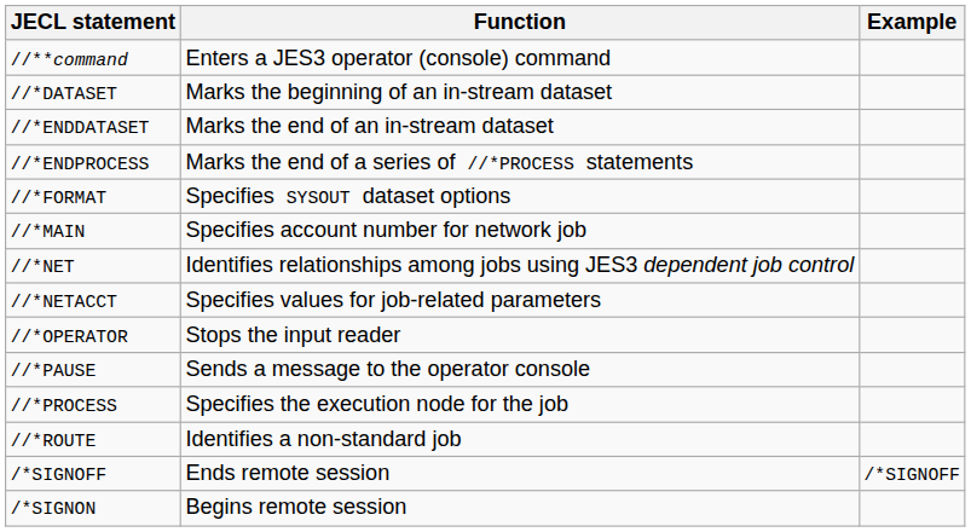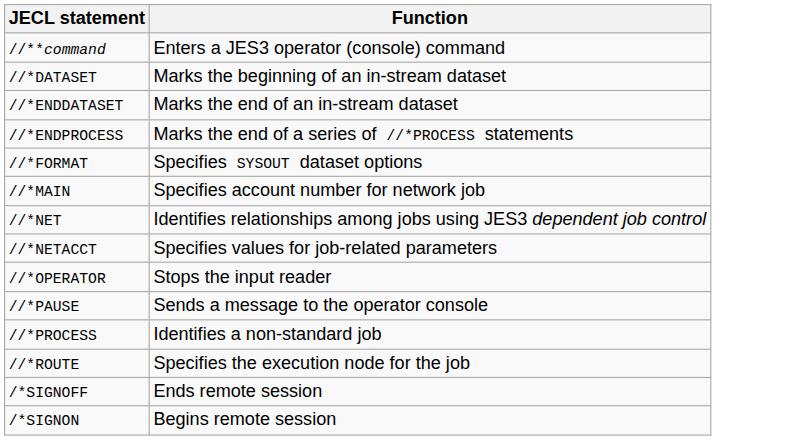- column: Example | /*SIGNOFF
//*PROCESS | Function: Specifies the execution node for the job -> Identifies a non-standard job
//*ROUTE | Function: Identifies a non-standard job -> Specifies the execution node for the job
